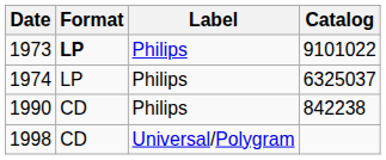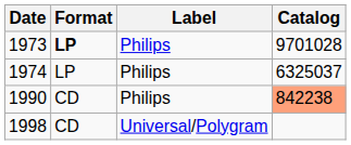1973 | Catalog: 9101022 -> 9701028
1990 | Catalog: no background -> lightsalmon background
